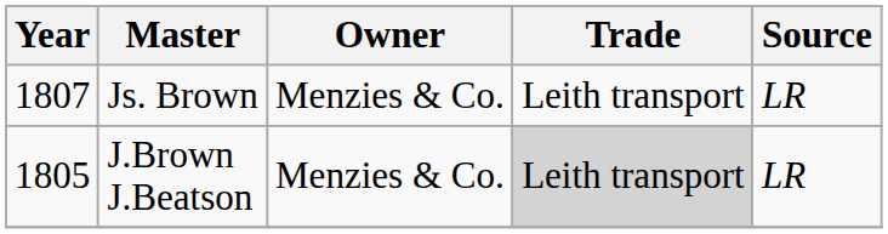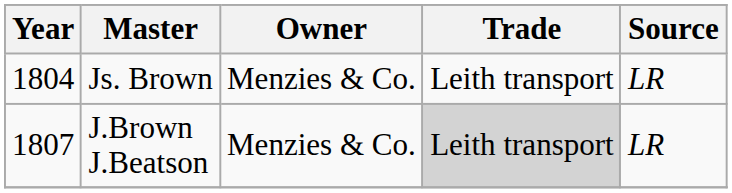Js. Brown | Year: 1807 -> 1804
J.Brown J.Beatson | Year: 1805 -> 1807
